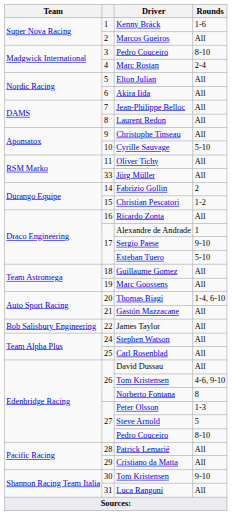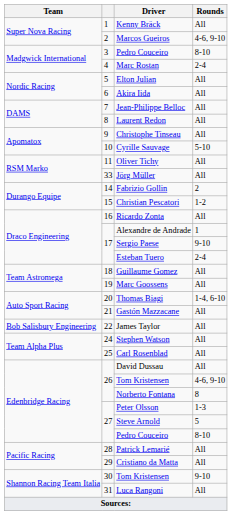Kenny Bräck | Rounds: 1-6 -> All
Marcos Gueiros | Rounds: All -> 4-6, 9-10
Esteban Tuero | Rounds: 5-10 -> 2-4
